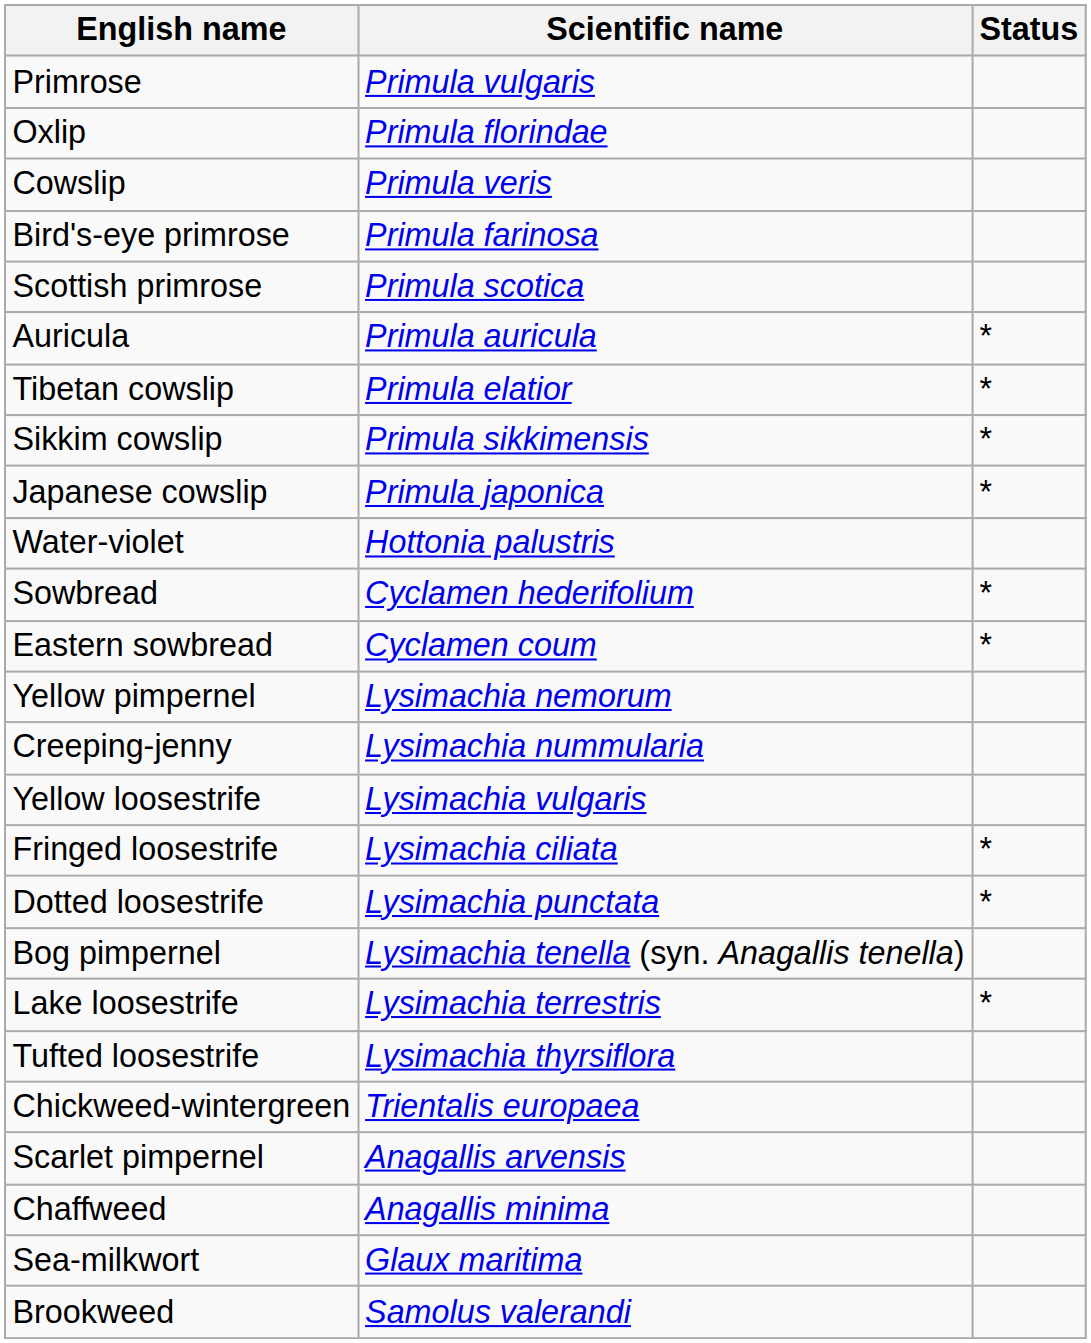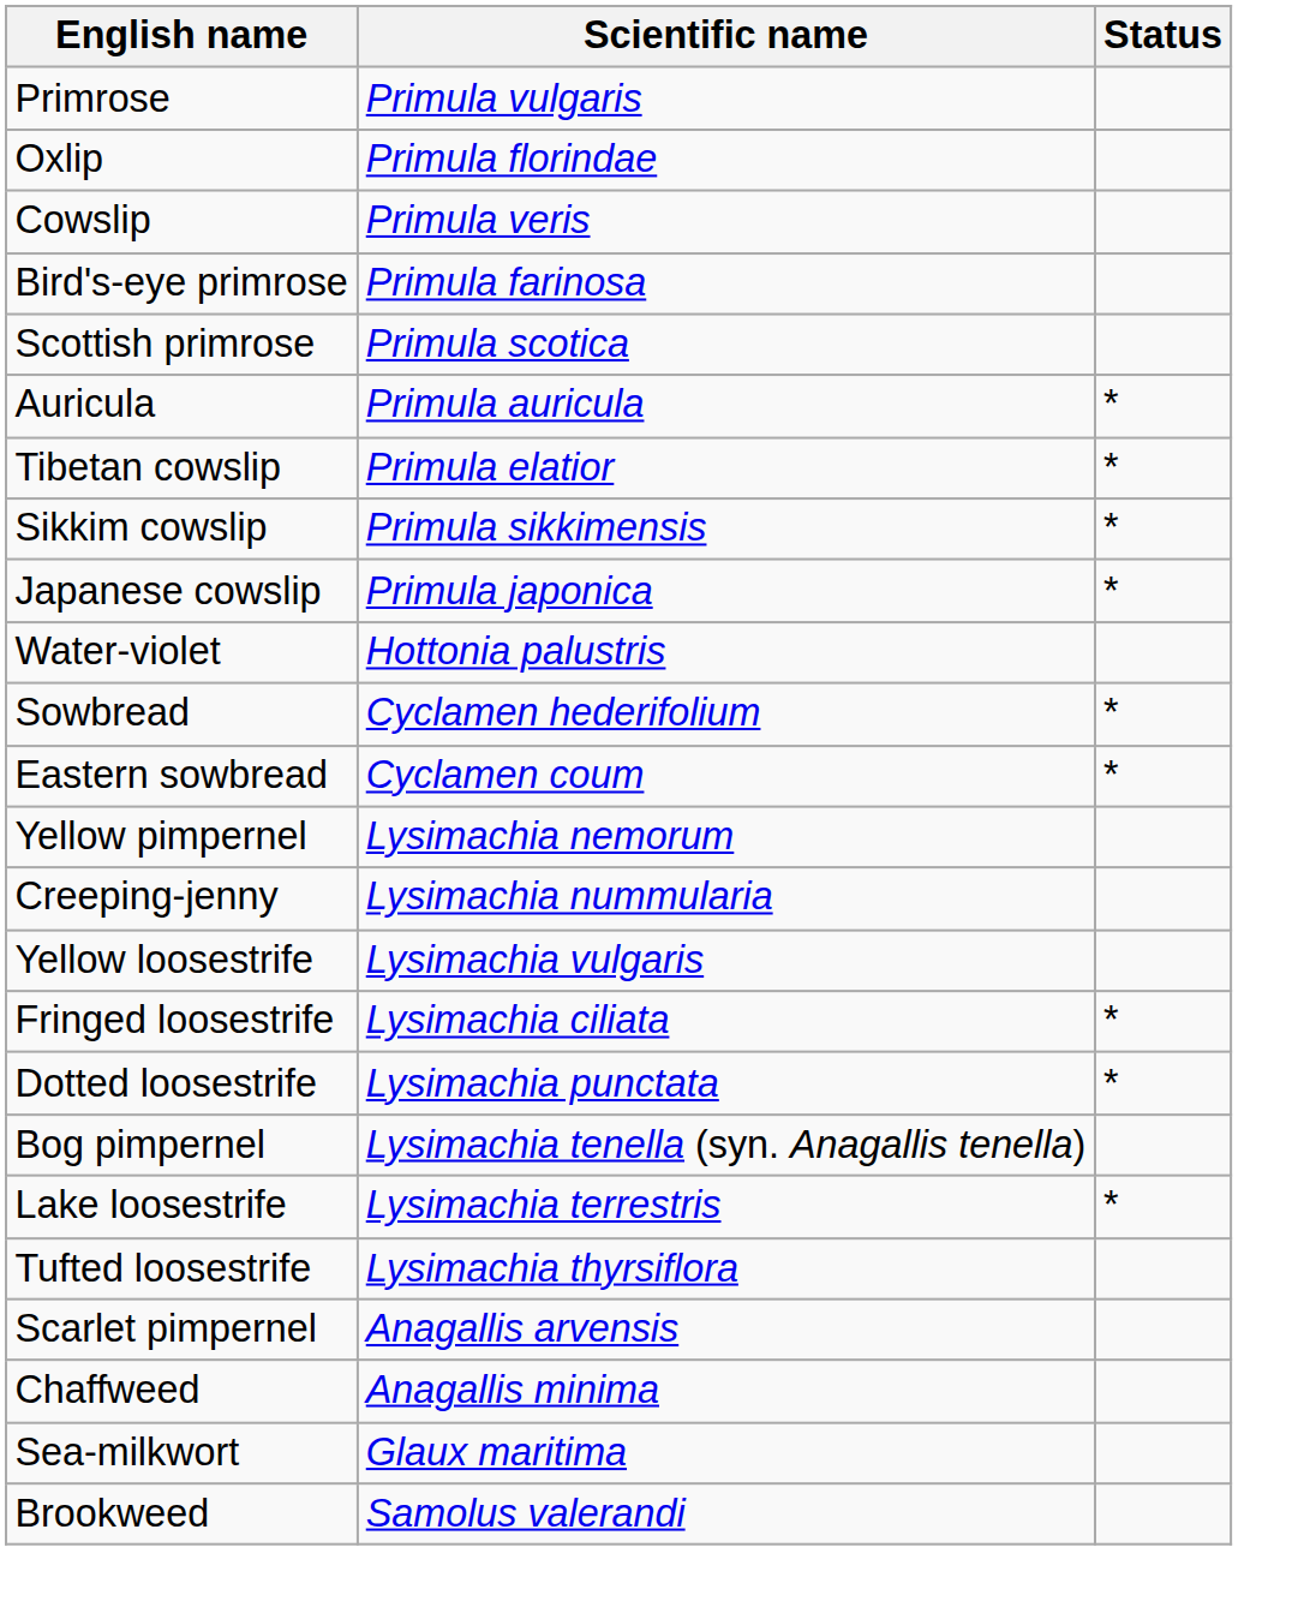- row: Chickweed-wintergreen | Trientalis europaea
